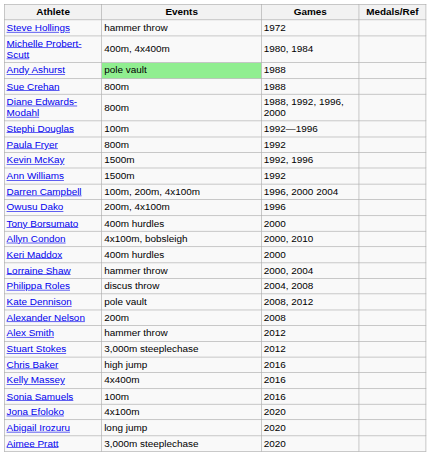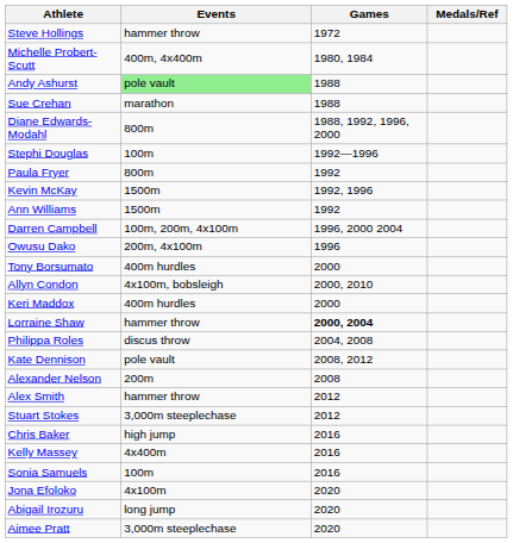Sue Crehan | Events: 800m -> marathon
Lorraine Shaw | Games: normal -> bold
